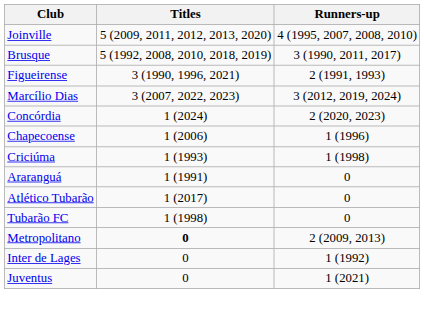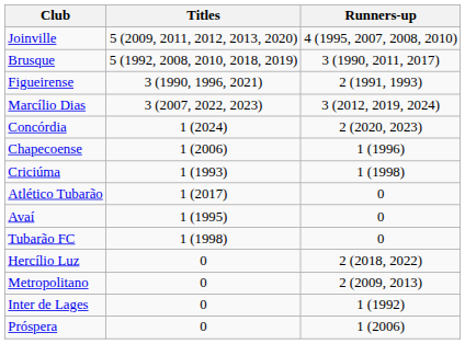- row: Araranguá | 1 (1991) | 0
+ row: Avaí | 1 (1995) | 0
+ row: Hercílio Luz | 0 | 2 (2018, 2022)
Metropolitano | Titles: bold -> normal
- row: Juventus | 0 | 1 (2021)
+ row: Próspera | 0 | 1 (2006)
